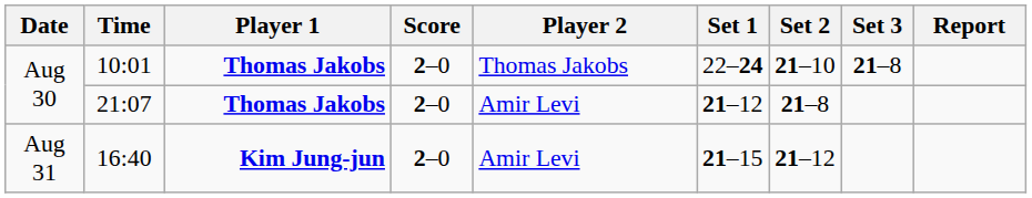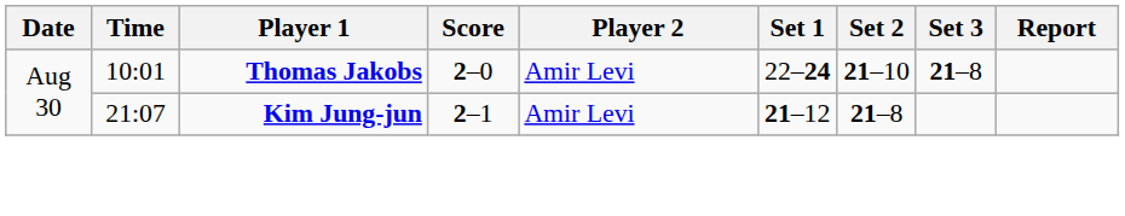10:01 | Player 2: Thomas Jakobs -> Amir Levi
21:07 | Player 1: Thomas Jakobs -> Kim Jung-jun
21:07 | Score: 2–0 -> 2–1
- row: Aug 31 | 16:40 | Kim Jung-jun | 2–0 | Amir Levi | 21–15 | 21–12
